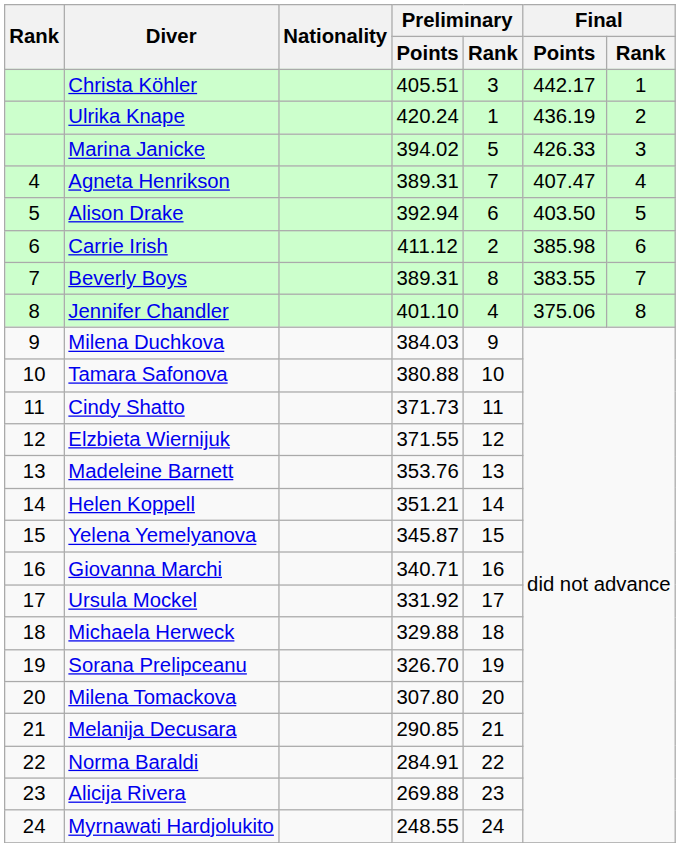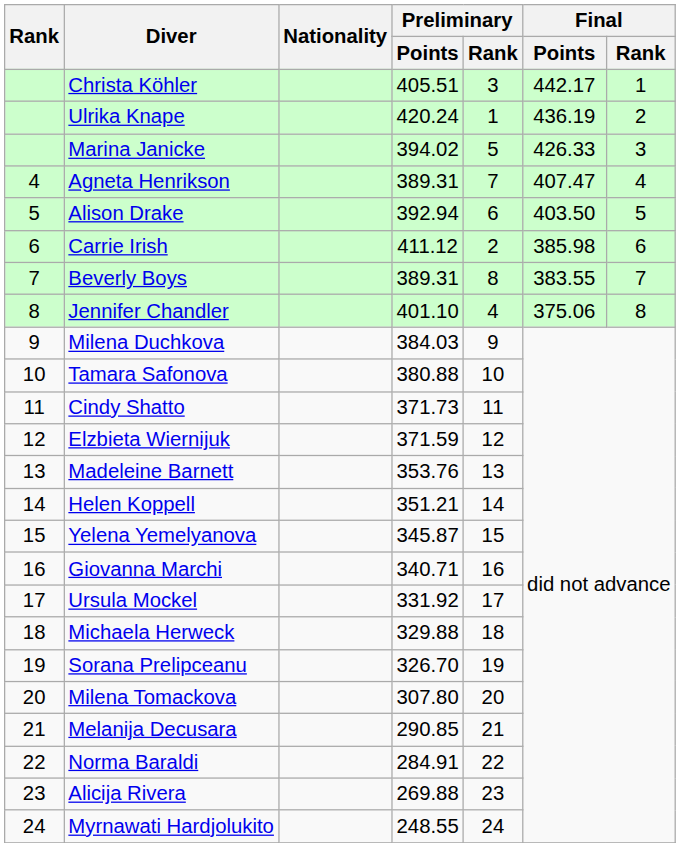Elzbieta Wiernijuk | Preliminary / Points: 371.55 -> 371.59
